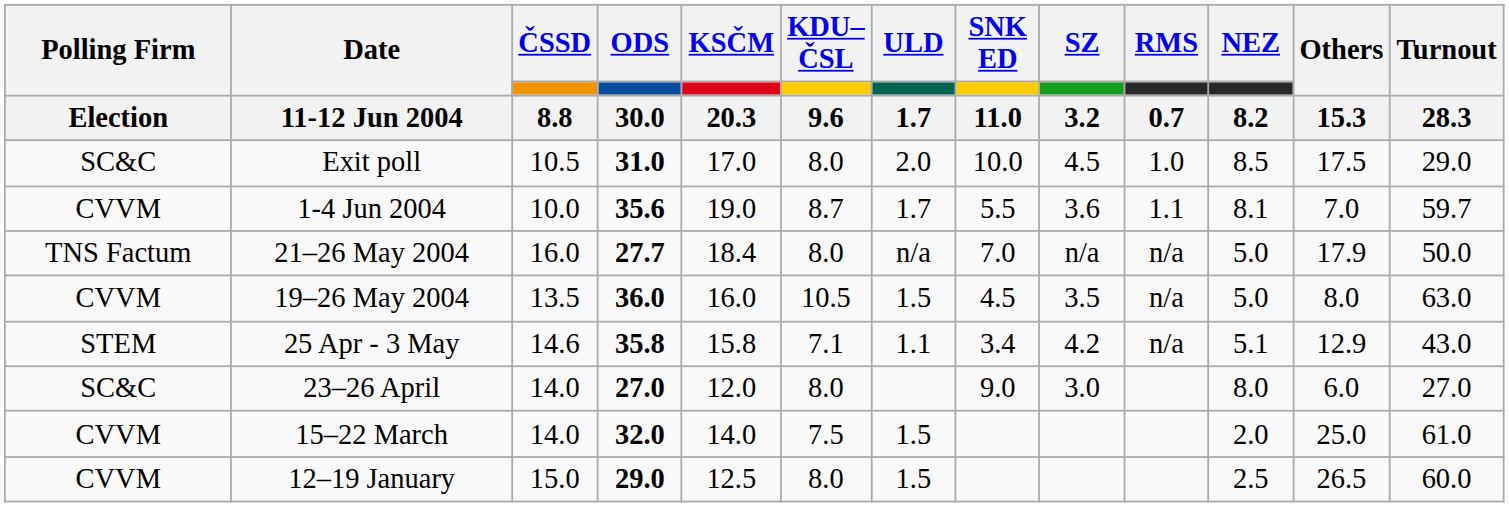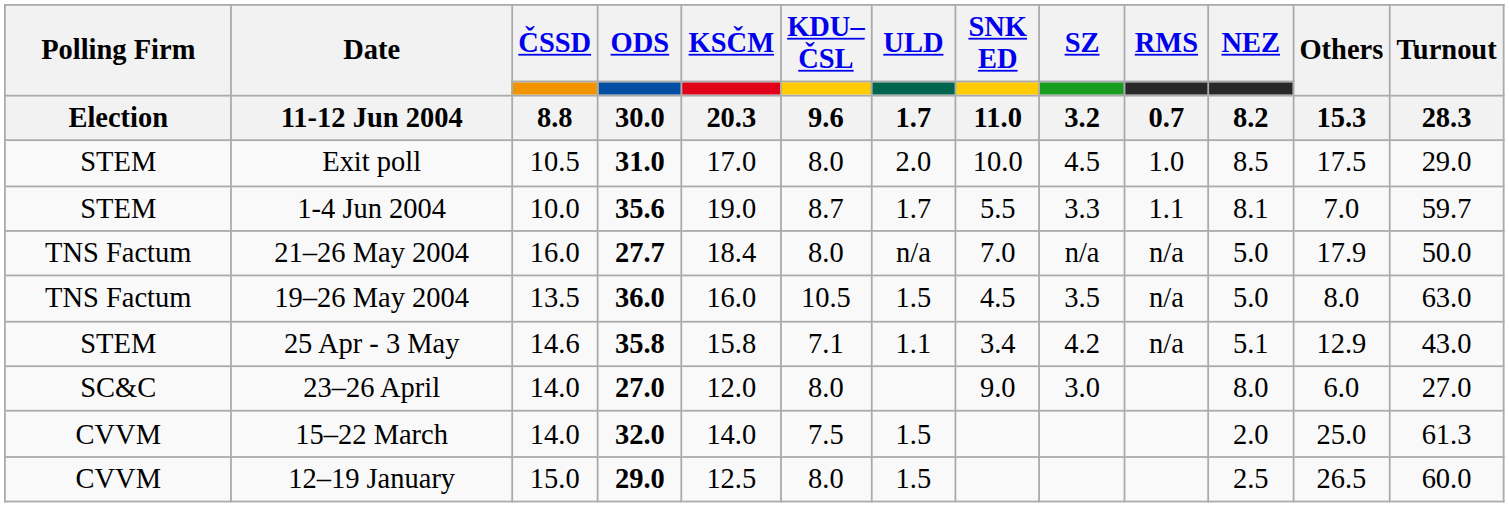Exit poll | Polling Firm / Election: SC&C -> STEM
1-4 Jun 2004 | Polling Firm / Election: CVVM -> STEM
1-4 Jun 2004 | SZ / 3.2: 3.6 -> 3.3
19–26 May 2004 | Polling Firm / Election: CVVM -> TNS Factum
15–22 March | Turnout / 28.3: 61.0 -> 61.3
